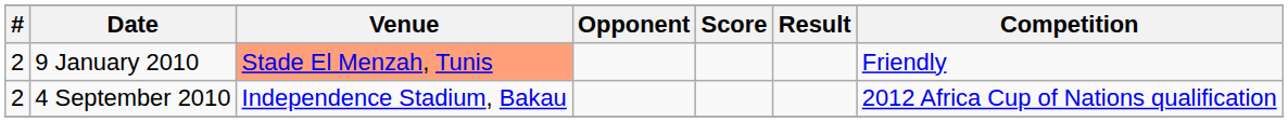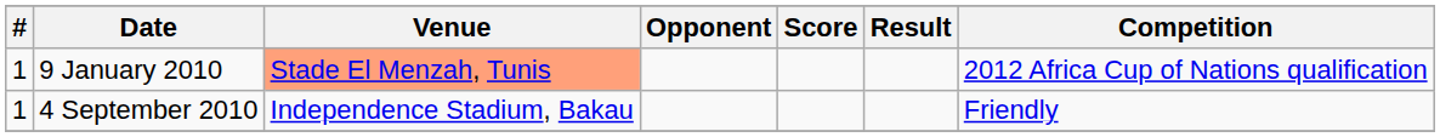9 January 2010 | #: 2 -> 1
9 January 2010 | Competition: Friendly -> 2012 Africa Cup of Nations qualification
4 September 2010 | #: 2 -> 1
4 September 2010 | Competition: 2012 Africa Cup of Nations qualification -> Friendly
